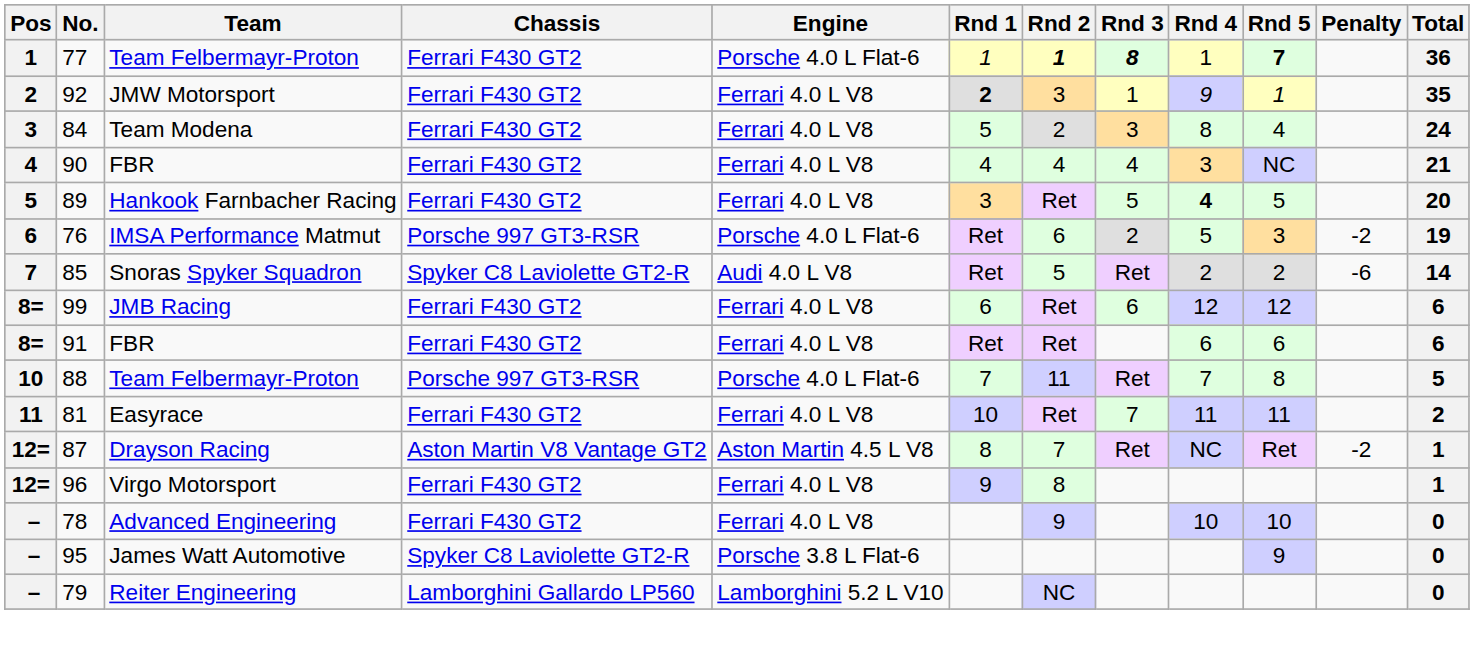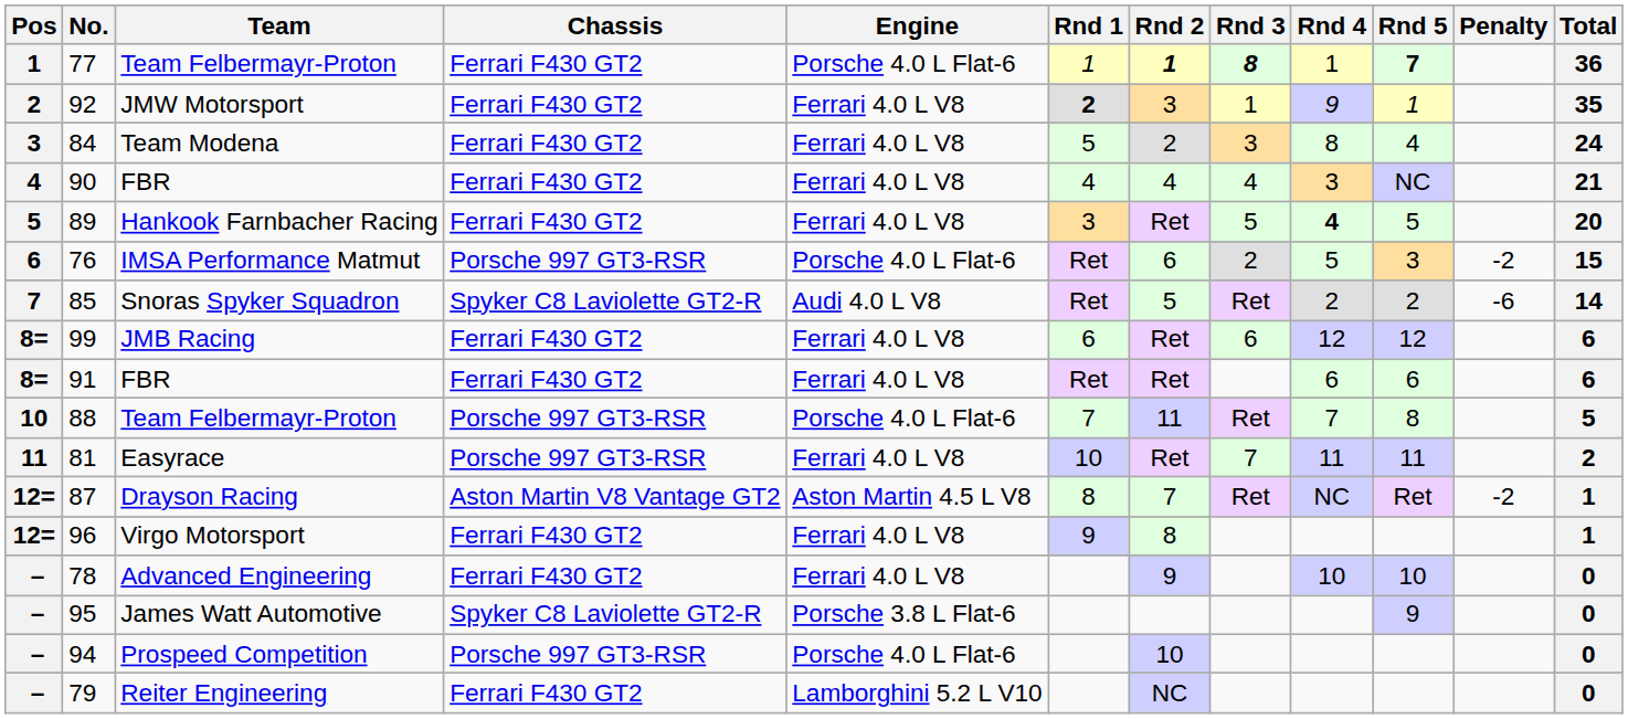76 | Total: 19 -> 15
81 | Chassis: Ferrari F430 GT2 -> Porsche 997 GT3-RSR
+ row: – | 94 | Prospeed Competition | Porsche 997 GT3-RSR | Porsche 4.0 L Flat-6 | 10 | 0
79 | Chassis: Lamborghini Gallardo LP560 -> Ferrari F430 GT2
